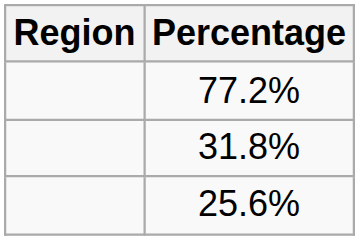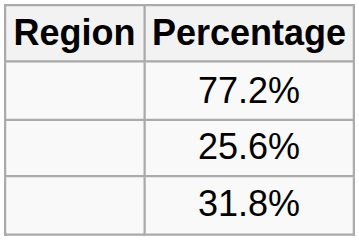rows swapped: 31.8% <-> 25.6%
